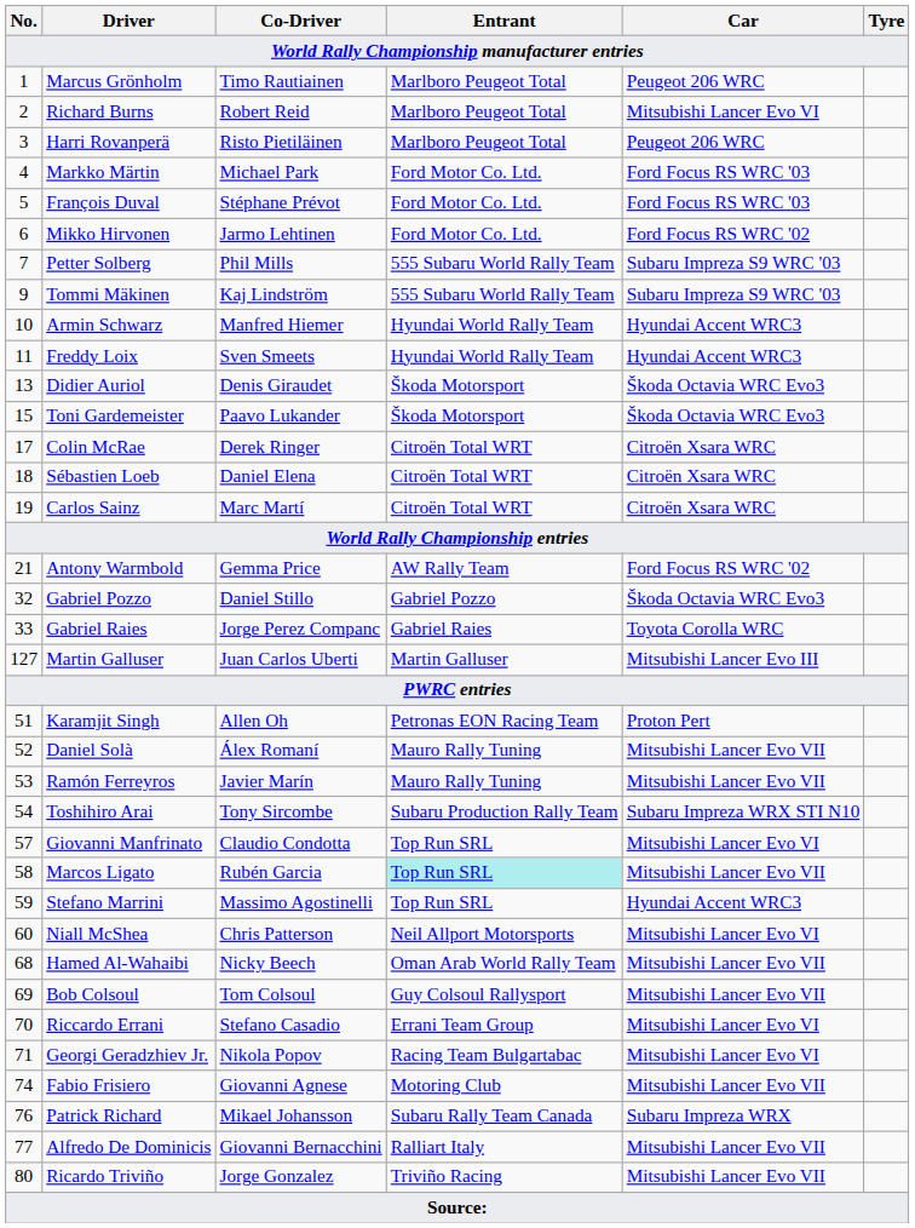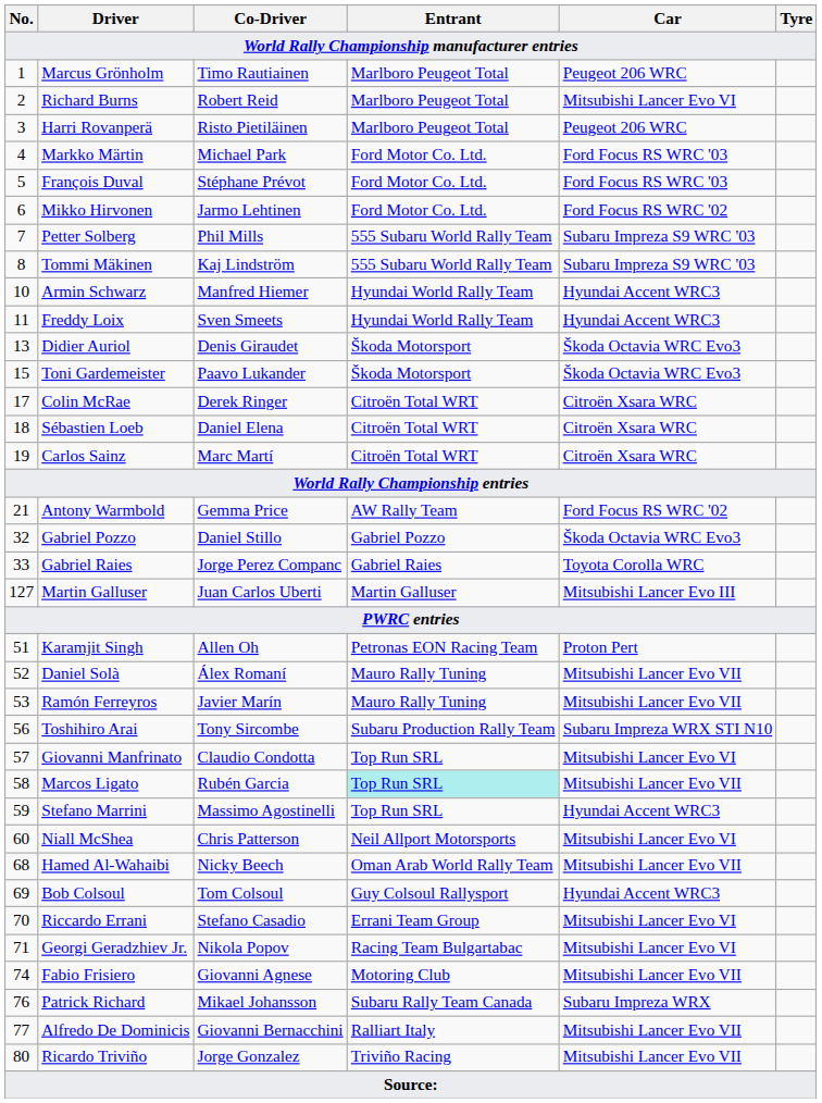Tommi Mäkinen | No.: 9 -> 8
Toshihiro Arai | No.: 54 -> 56
Bob Colsoul | Car: Mitsubishi Lancer Evo VII -> Hyundai Accent WRC3
